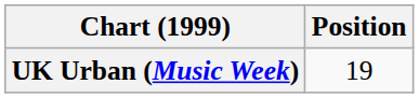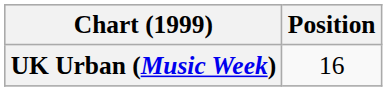UK Urban (Music Week) | Position: 19 -> 16
